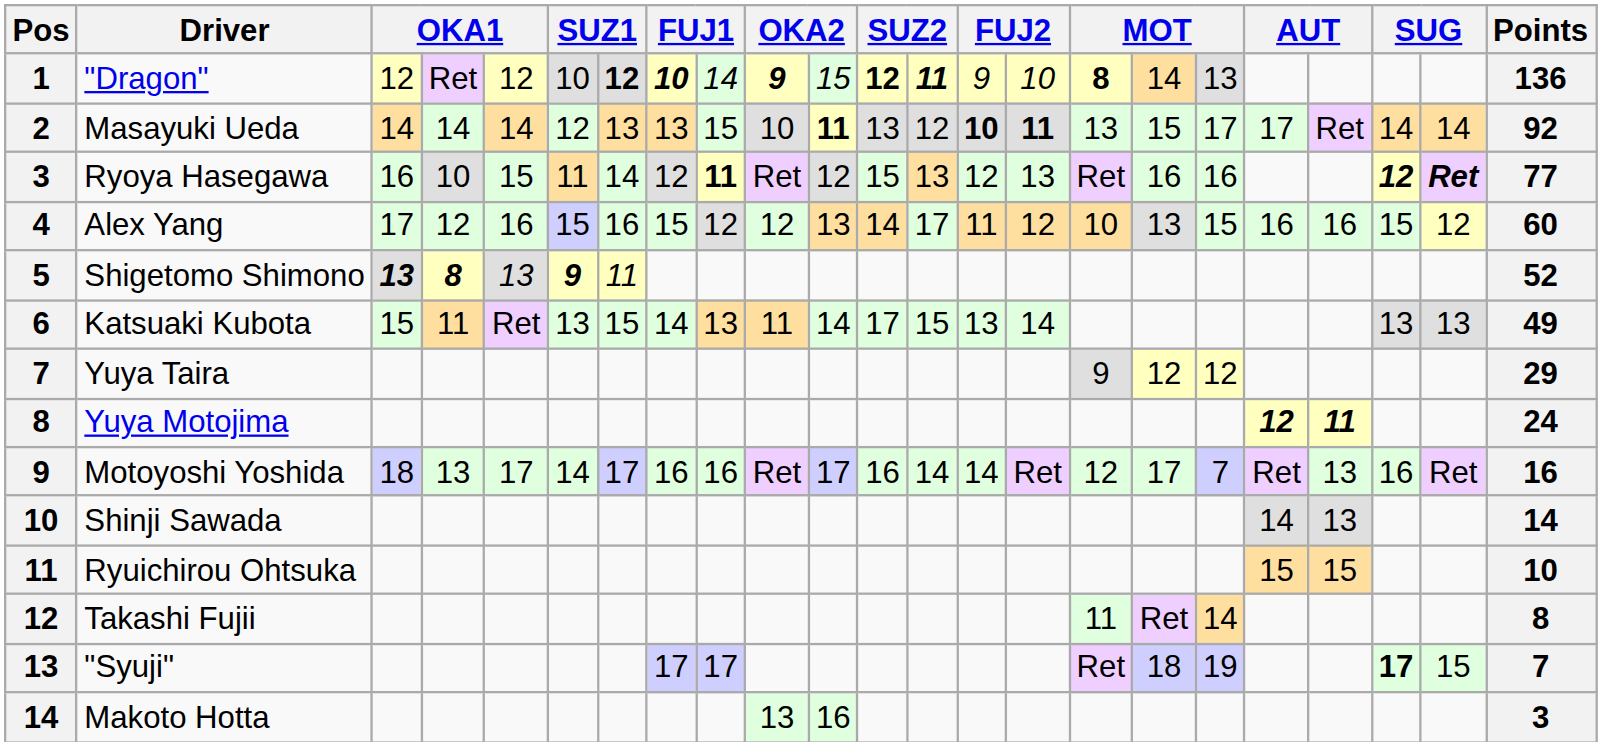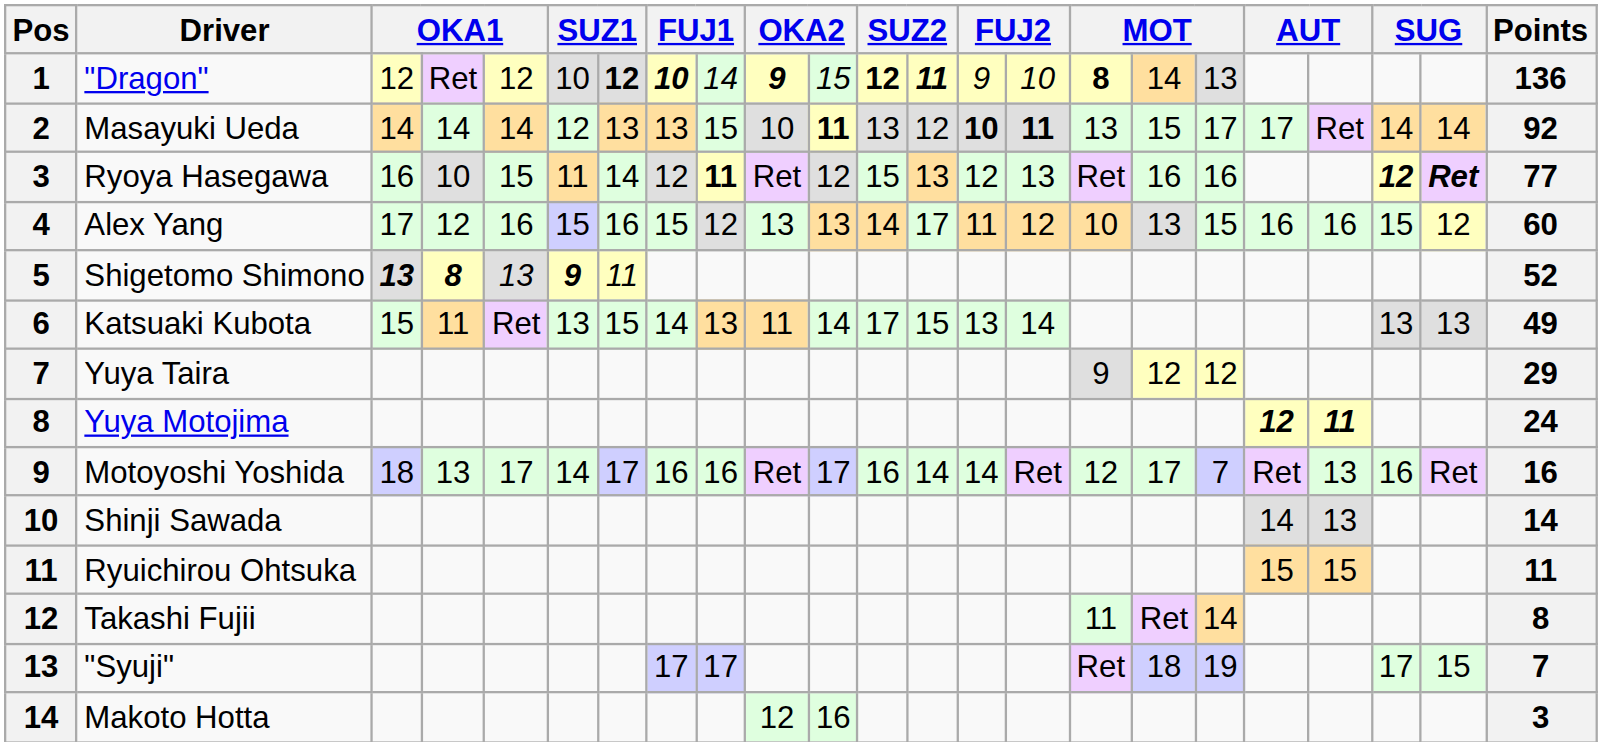Alex Yang | column 10: 12 -> 13
Ryuichirou Ohtsuka | Points: 10 -> 11
"Syuji" | column 21: bold -> normal
Makoto Hotta | column 10: 13 -> 12
